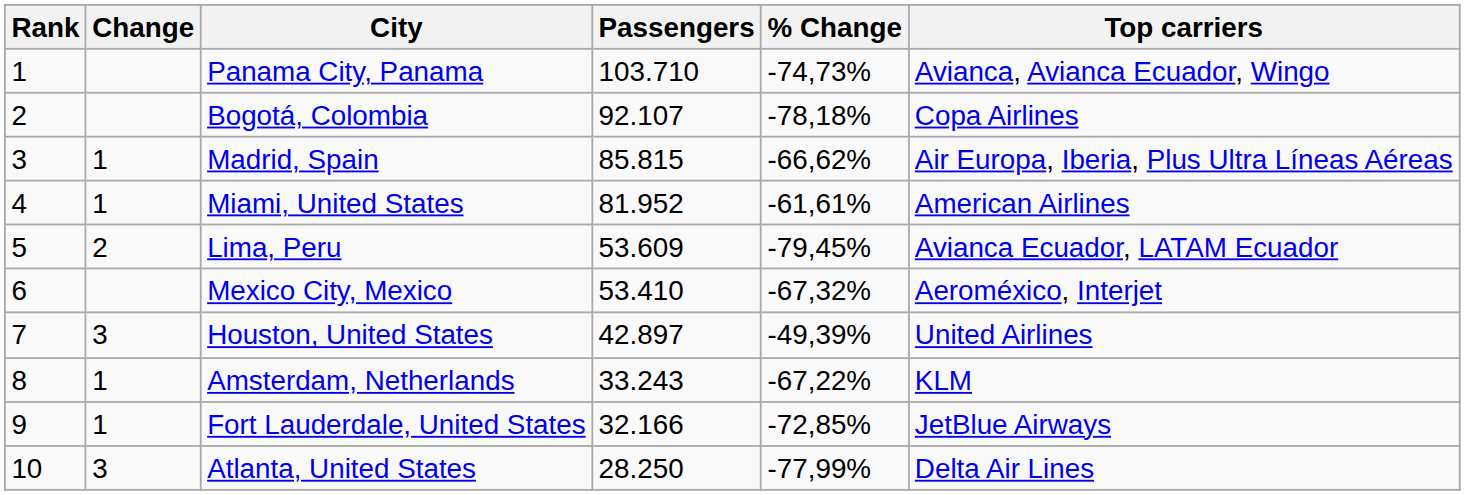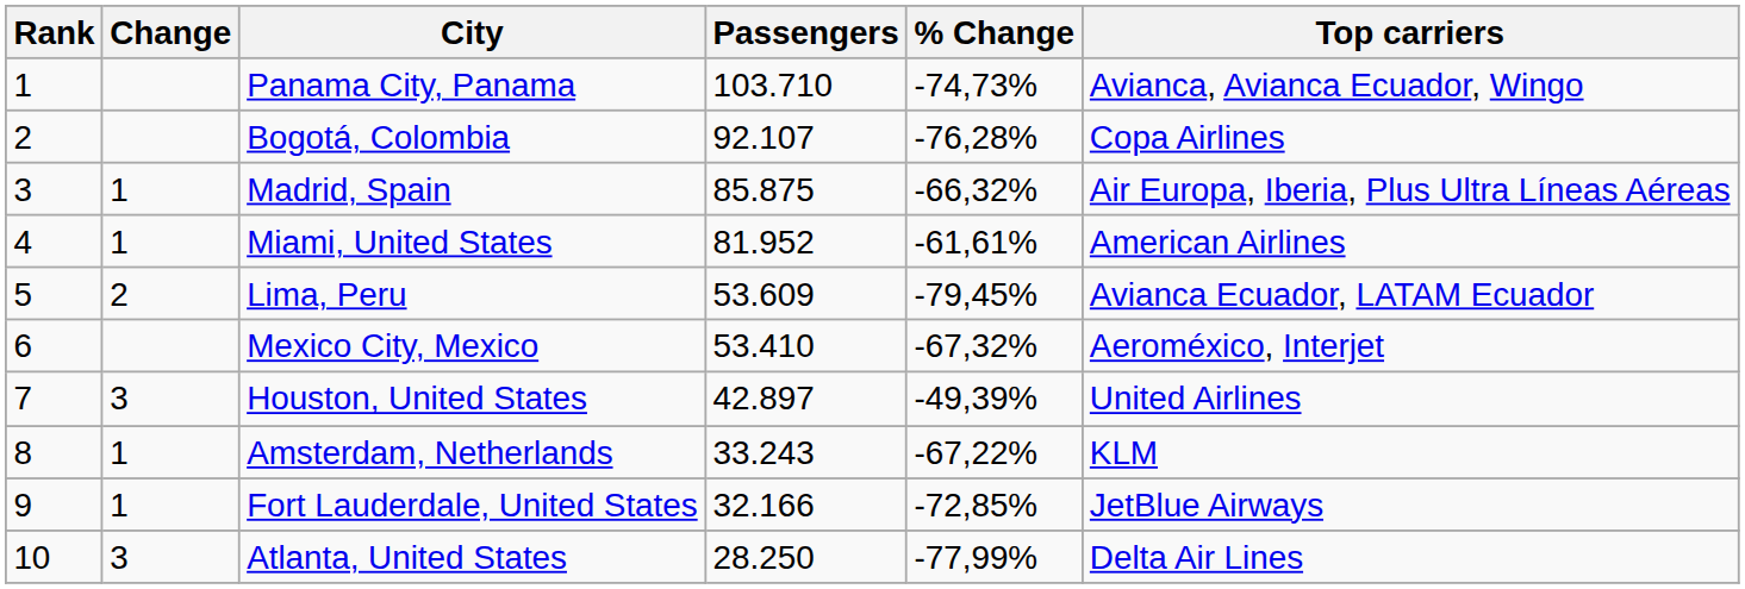Bogotá, Colombia | % Change: -78,18% -> -76,28%
Madrid, Spain | Passengers: 85.815 -> 85.875
Madrid, Spain | % Change: -66,62% -> -66,32%
